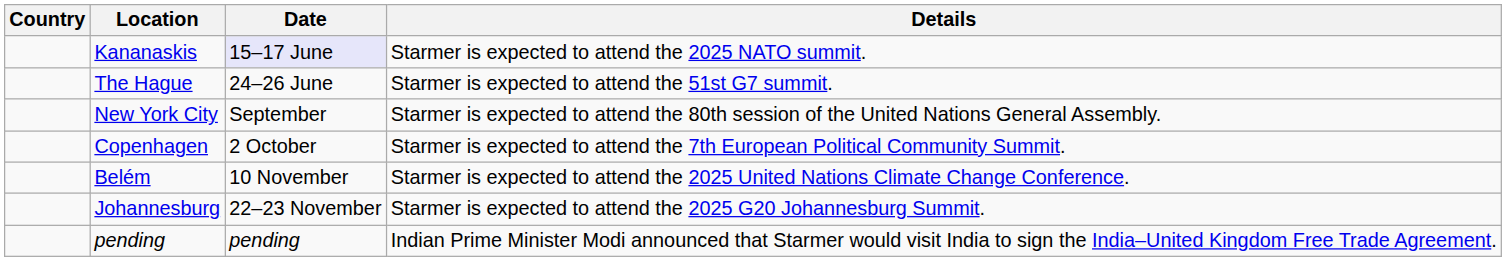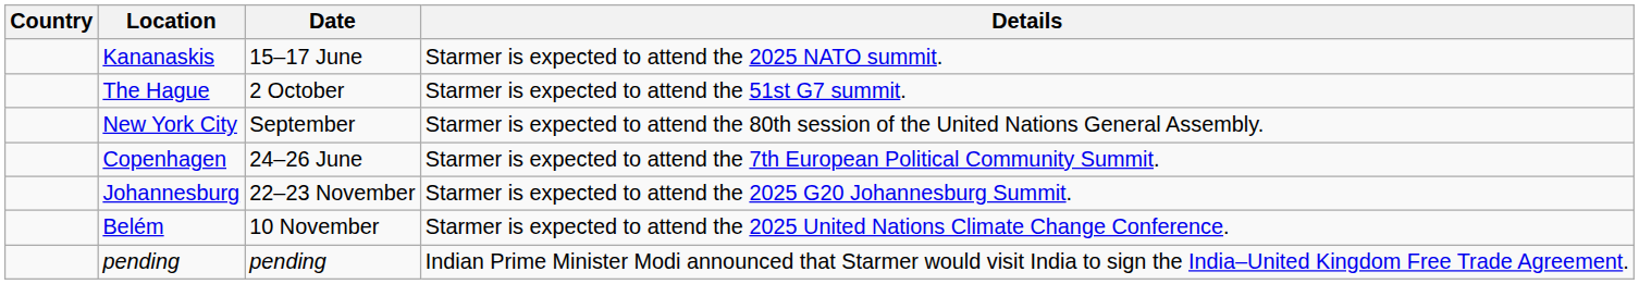Kananaskis | Date: lavender background -> no background
The Hague | Date: 24–26 June -> 2 October
Copenhagen | Date: 2 October -> 24–26 June
rows swapped: Belém <-> Johannesburg
